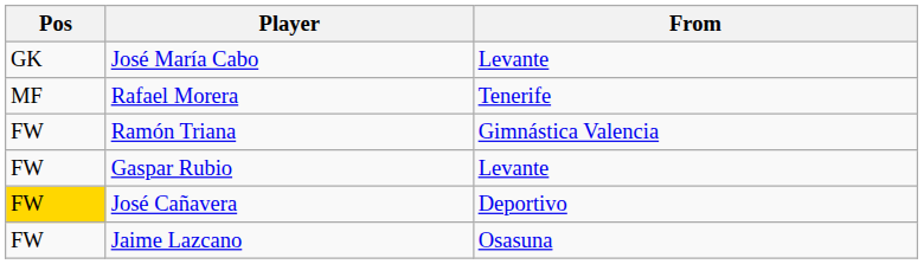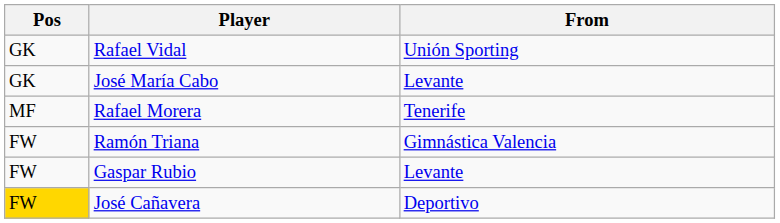+ row: GK | Rafael Vidal | Unión Sporting
- row: FW | Jaime Lazcano | Osasuna
